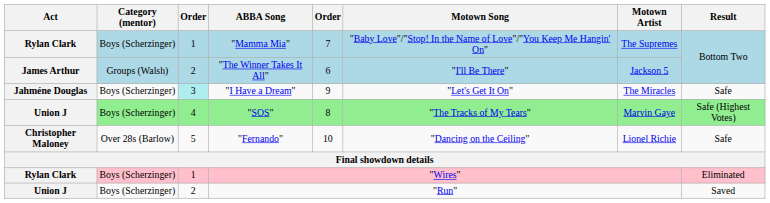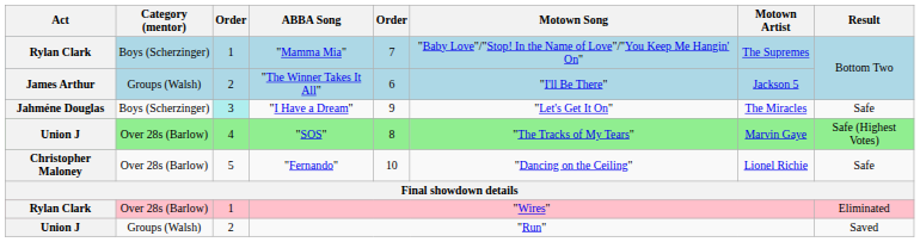"SOS" | Category (mentor): Boys (Scherzinger) -> Over 28s (Barlow)
"Wires" | Category (mentor): Boys (Scherzinger) -> Over 28s (Barlow)
"Run" | Category (mentor): Boys (Scherzinger) -> Groups (Walsh)
